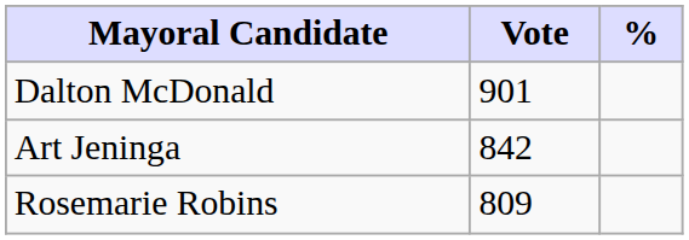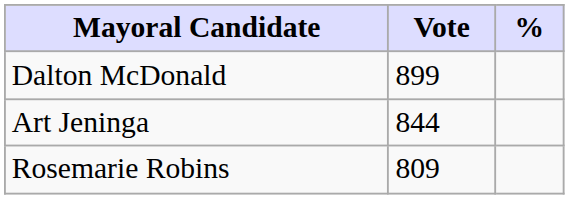Dalton McDonald | Vote: 901 -> 899
Art Jeninga | Vote: 842 -> 844
